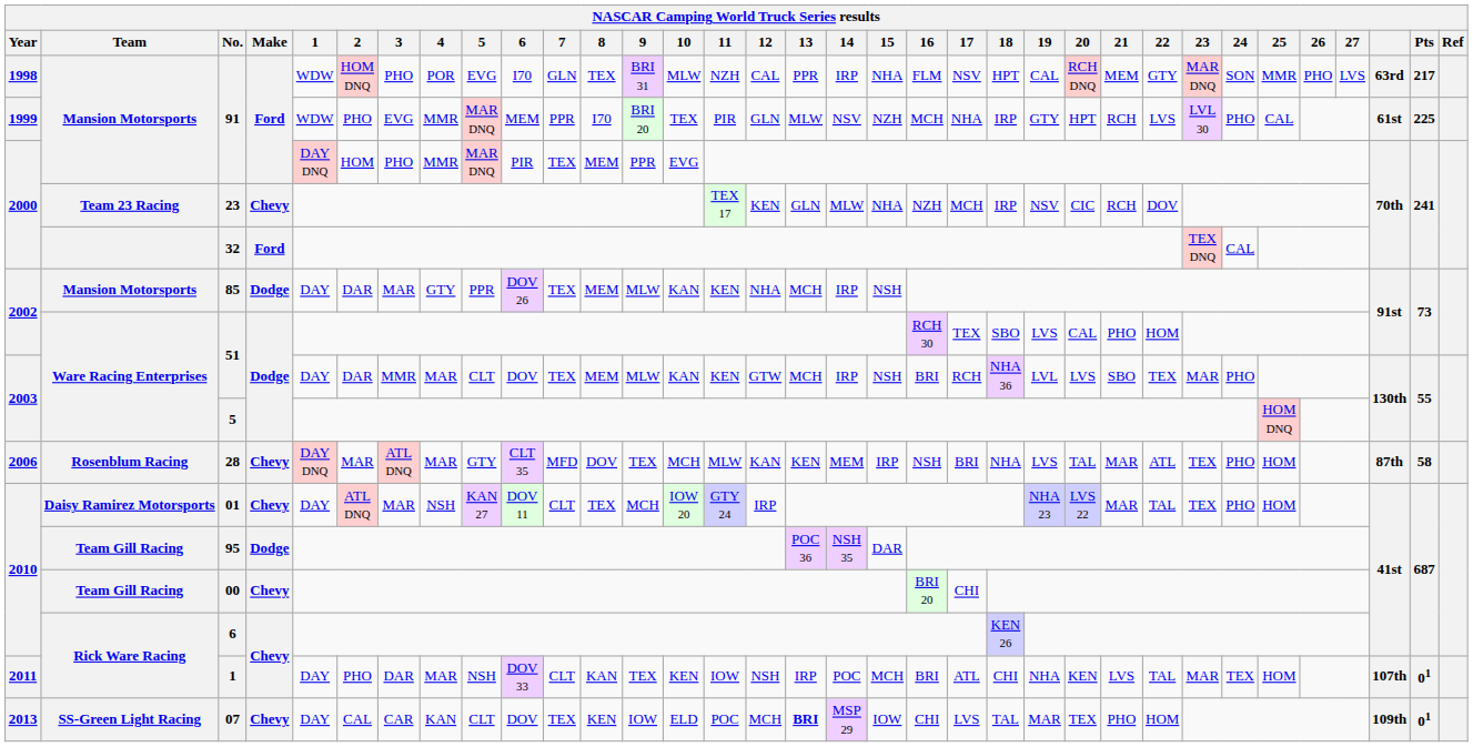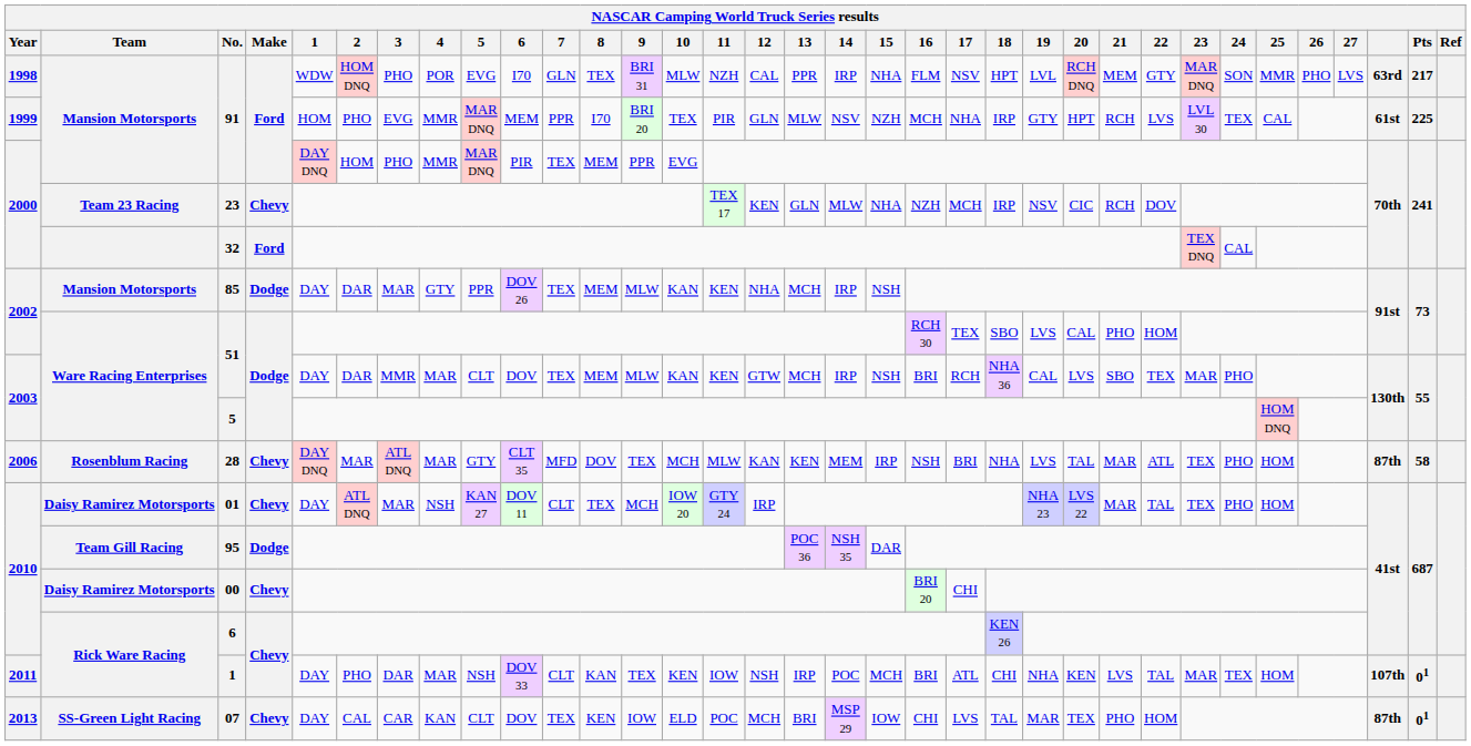1998 / 91 | 19: CAL -> LVL
1999 / 91 | 1: WDW -> HOM
1999 / 91 | 24: PHO -> TEX
2003 / 51 | 19: LVL -> CAL
00 | Team: Team Gill Racing -> Daisy Ramirez Motorsports
07 | 13: bold -> normal
07 | column 32: 109th -> 87th
